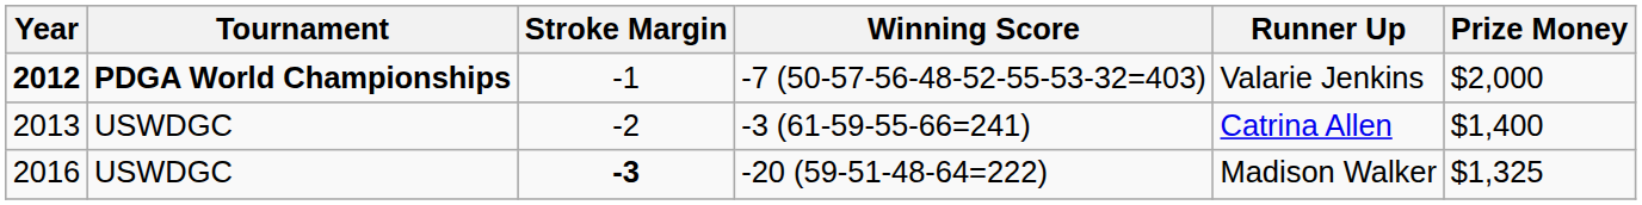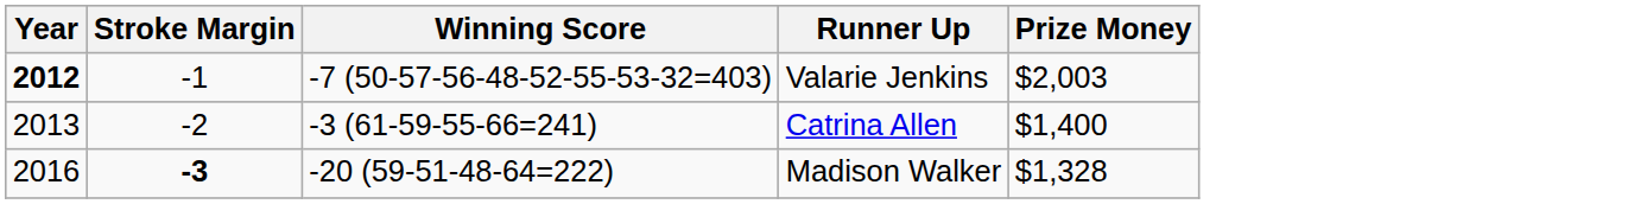- column: Tournament | PDGA World Championships | USWDGC | USWDGC
2012 | Prize Money: $2,000 -> $2,003
2016 | Prize Money: $1,325 -> $1,328
